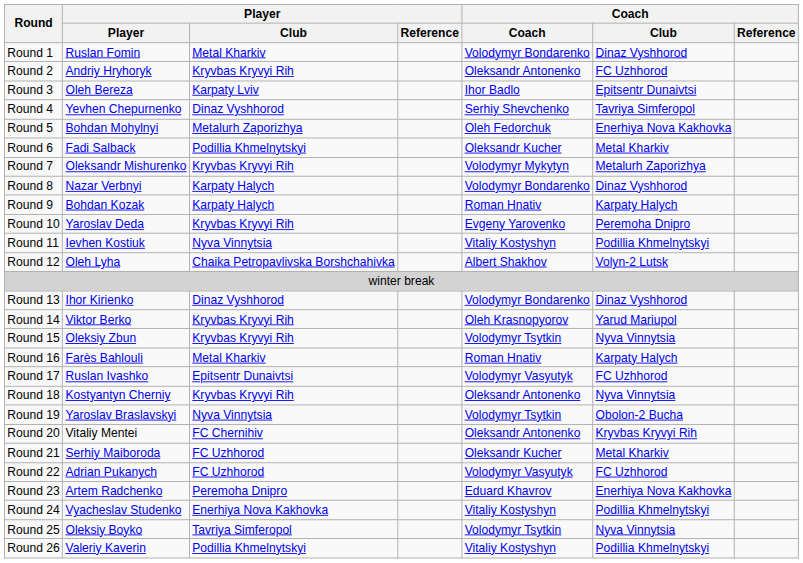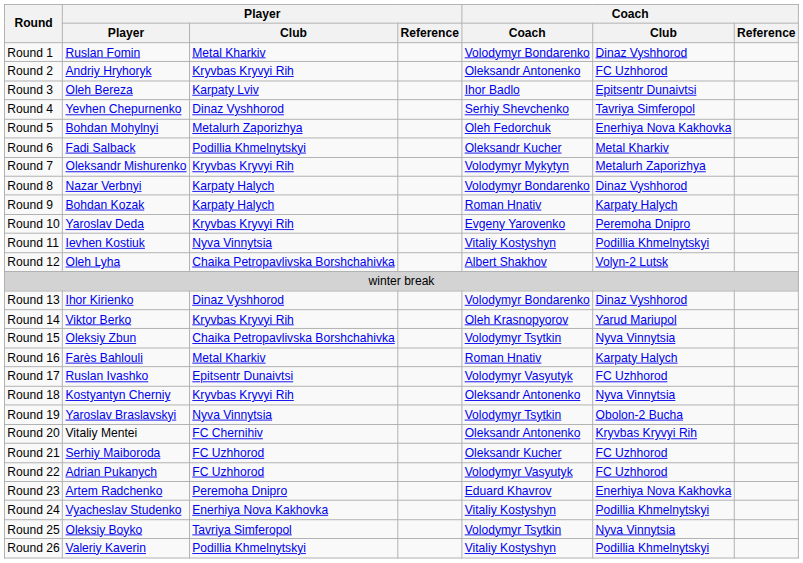Round 15 | Player / Club: Kryvbas Kryvyi Rih -> Chaika Petropavlivska Borshchahivka
Round 21 | Coach / Club: Metal Kharkiv -> FC Uzhhorod
